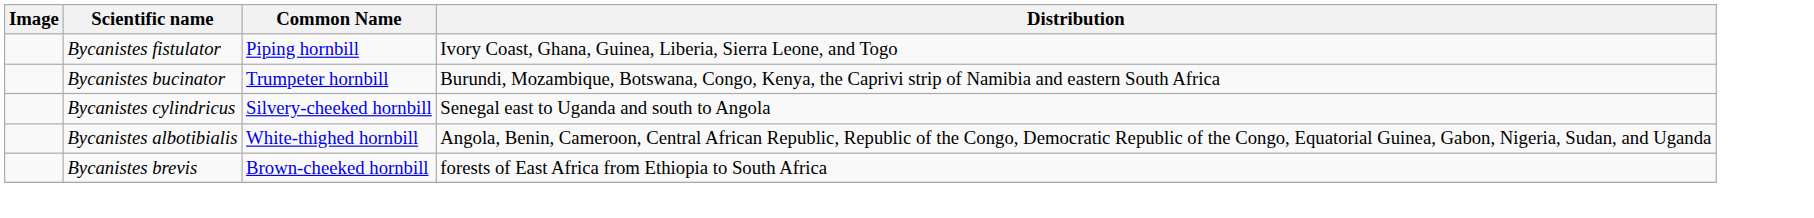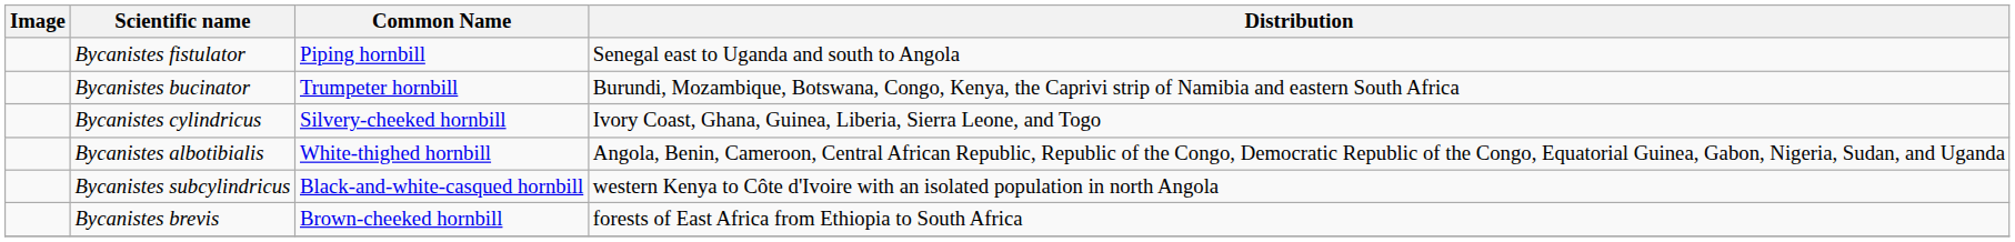Bycanistes fistulator | Distribution: Ivory Coast, Ghana, Guinea, Liberia, Sierra Leone, and Togo -> Senegal east to Uganda and south to Angola
Bycanistes cylindricus | Distribution: Senegal east to Uganda and south to Angola -> Ivory Coast, Ghana, Guinea, Liberia, Sierra Leone, and Togo
+ row: Bycanistes subcylindricus | Black-and-white-casqued hornbill | western Kenya to Côte d'Ivoire with an isolated population in north Angola
